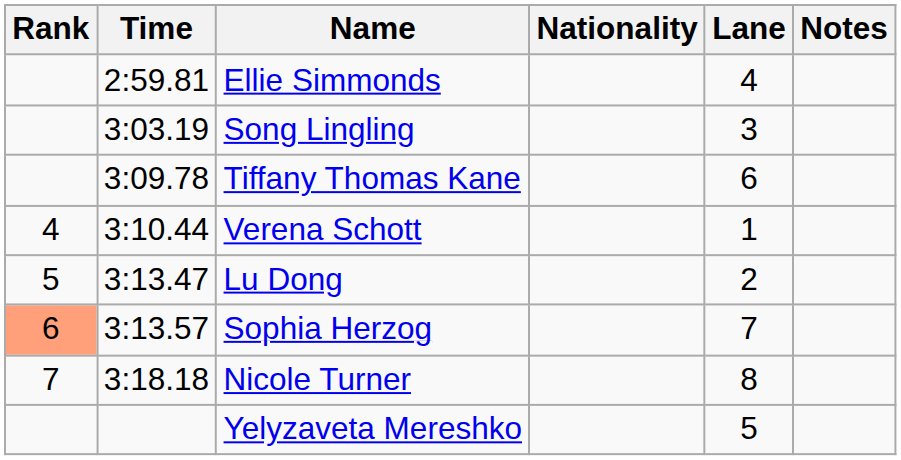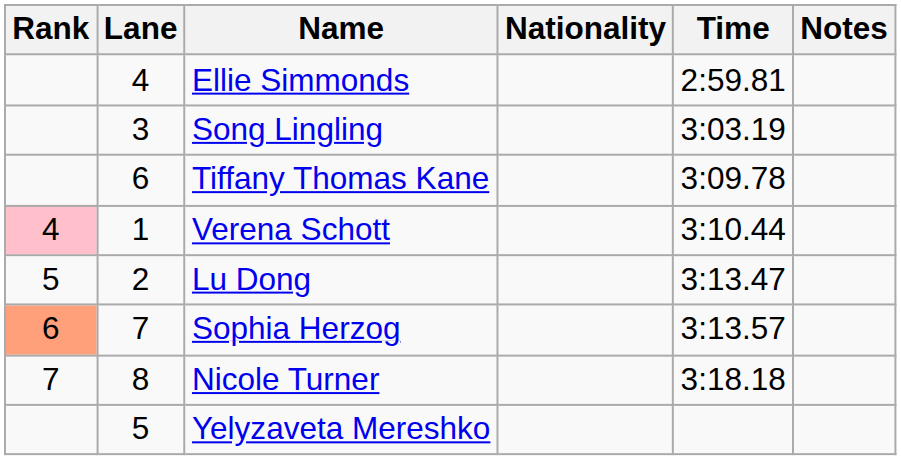columns swapped: Lane <-> Time
Verena Schott | Rank: no background -> pink background
